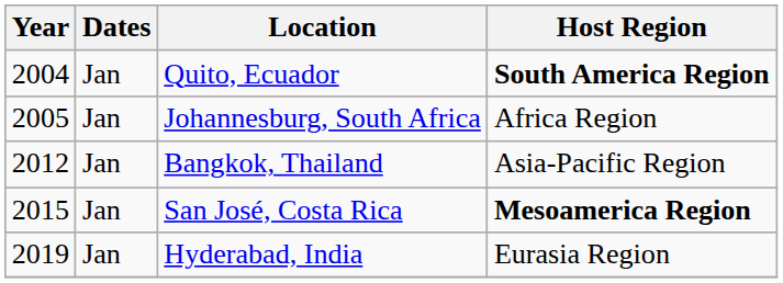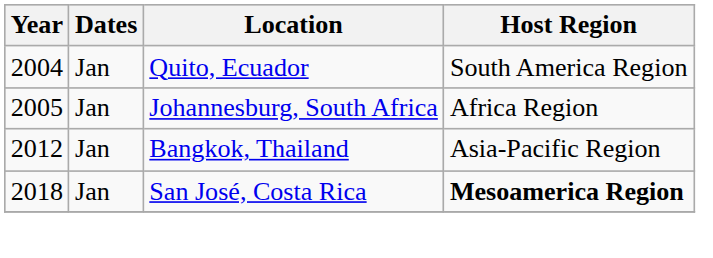Quito, Ecuador | Host Region: bold -> normal
San José, Costa Rica | Year: 2015 -> 2018
- row: 2019 | Jan | Hyderabad, India | Eurasia Region
